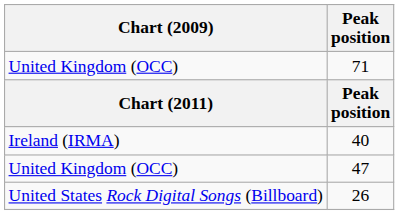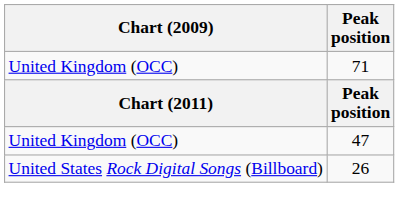- row: Ireland (IRMA) | 40
